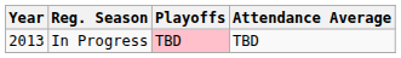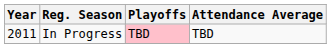In Progress | Year: 2013 -> 2011
